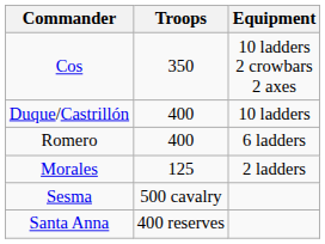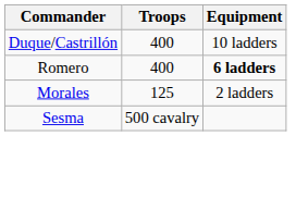- row: Cos | 350 | 10 ladders 2 crowbars 2 axes
Romero | Equipment: normal -> bold
- row: Santa Anna | 400 reserves
